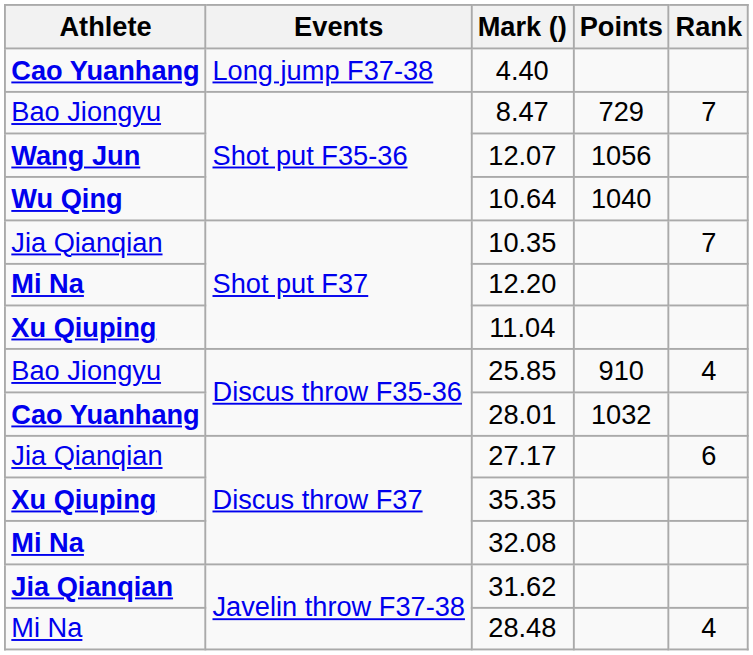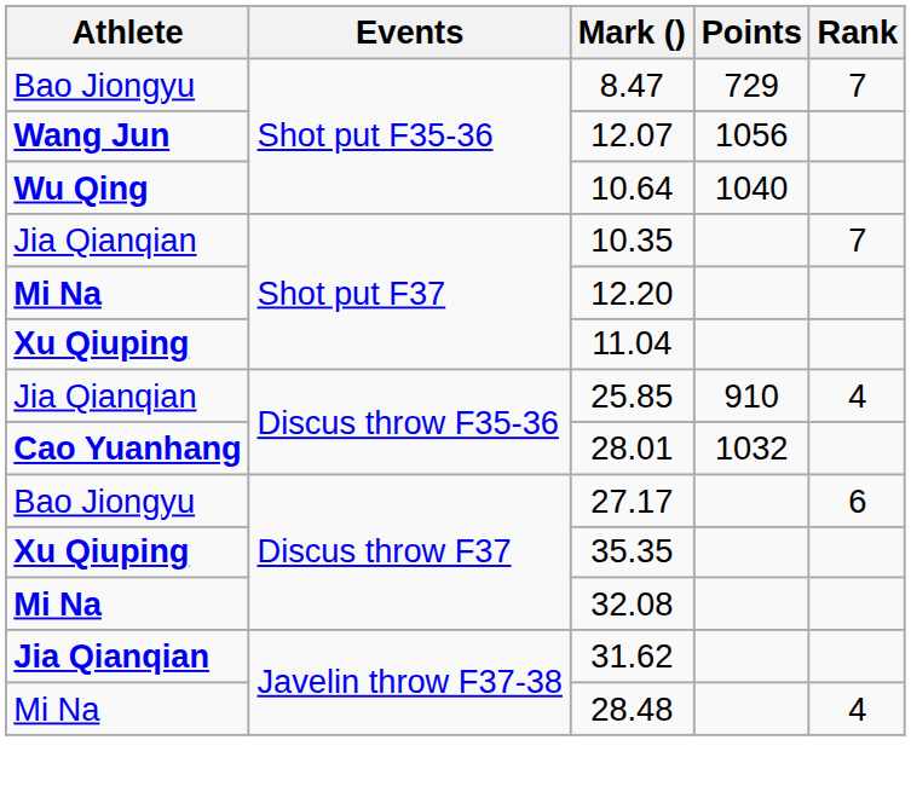- row: Cao Yuanhang | Long jump F37-38 | 4.40
25.85 | Athlete: Bao Jiongyu -> Jia Qianqian
27.17 | Athlete: Jia Qianqian -> Bao Jiongyu
